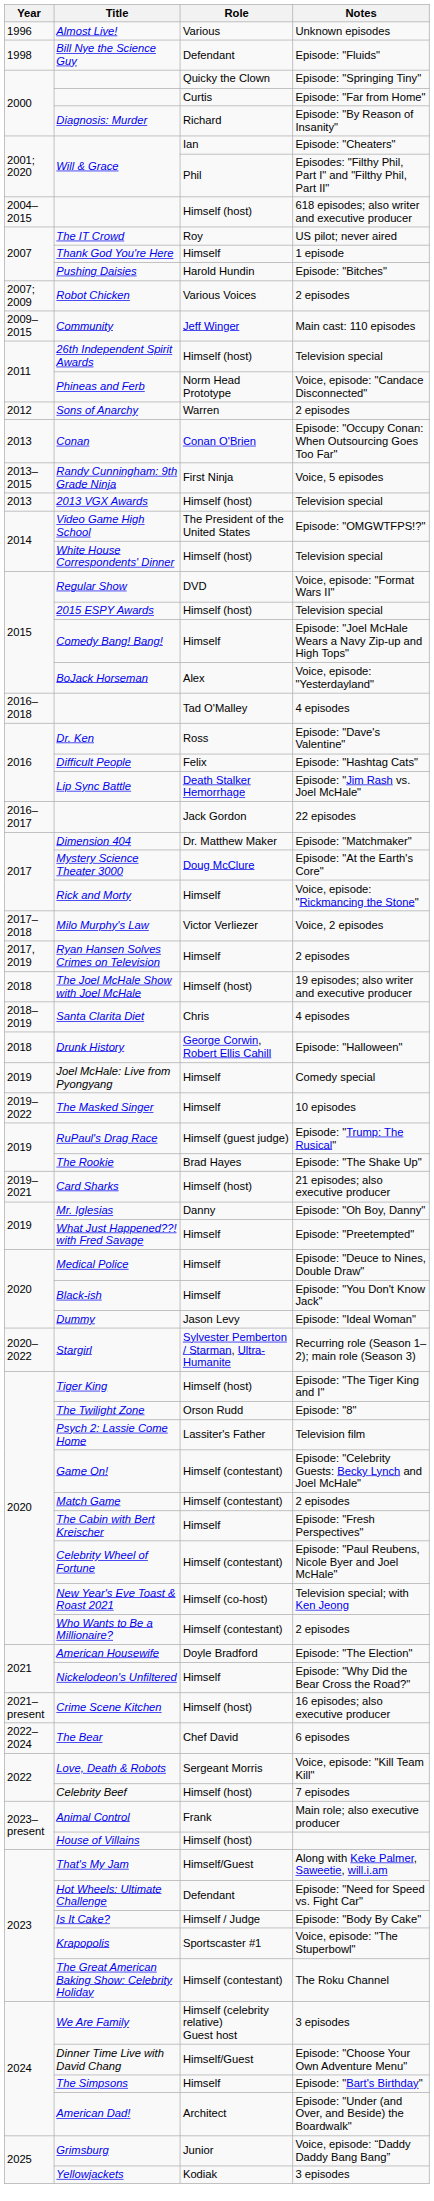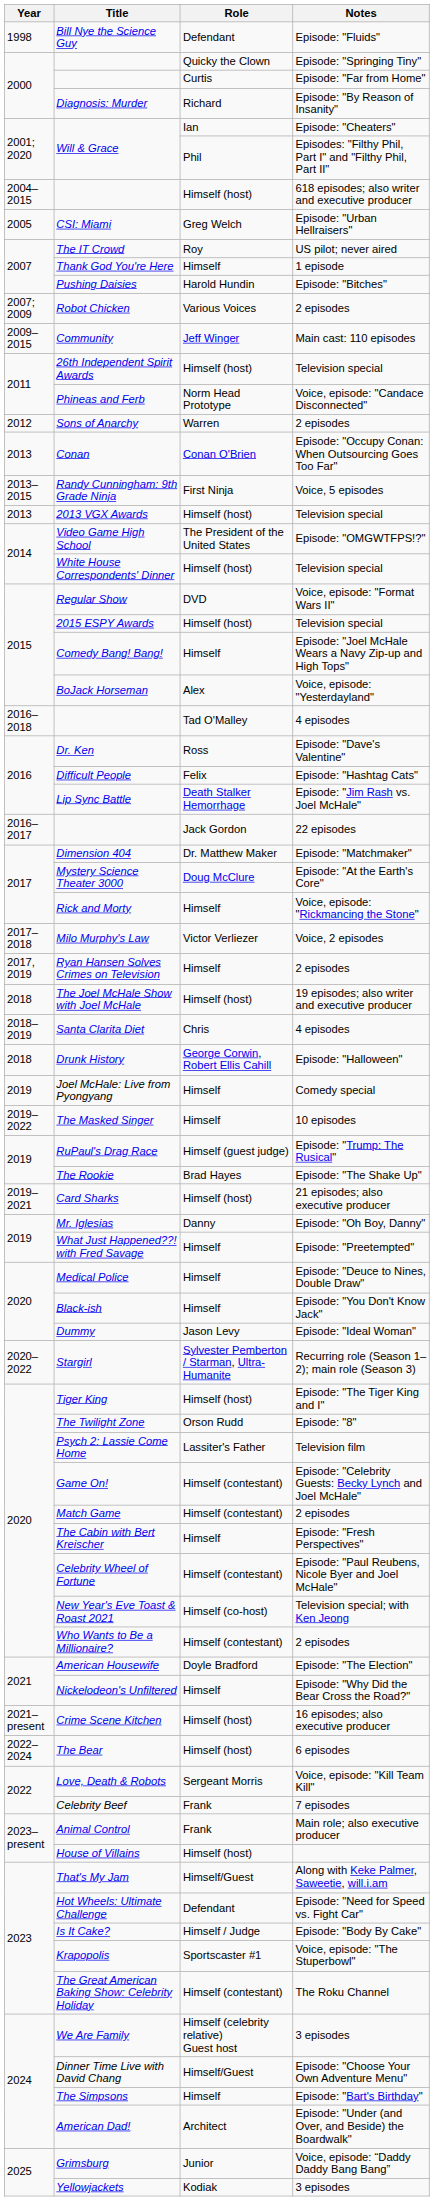- row: 1996 | Almost Live! | Various | Unknown episodes
+ row: 2005 | CSI: Miami | Greg Welch | Episode: "Urban Hellraisers"
The Bear | Role: Chef David -> Himself (host)
Celebrity Beef | Role: Himself (host) -> Frank
